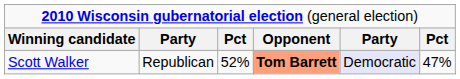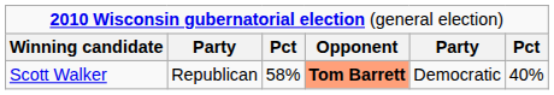Scott Walker | column 3: 52% -> 58%
Scott Walker | column 5: lavender background -> no background
Scott Walker | column 6: 47% -> 40%
